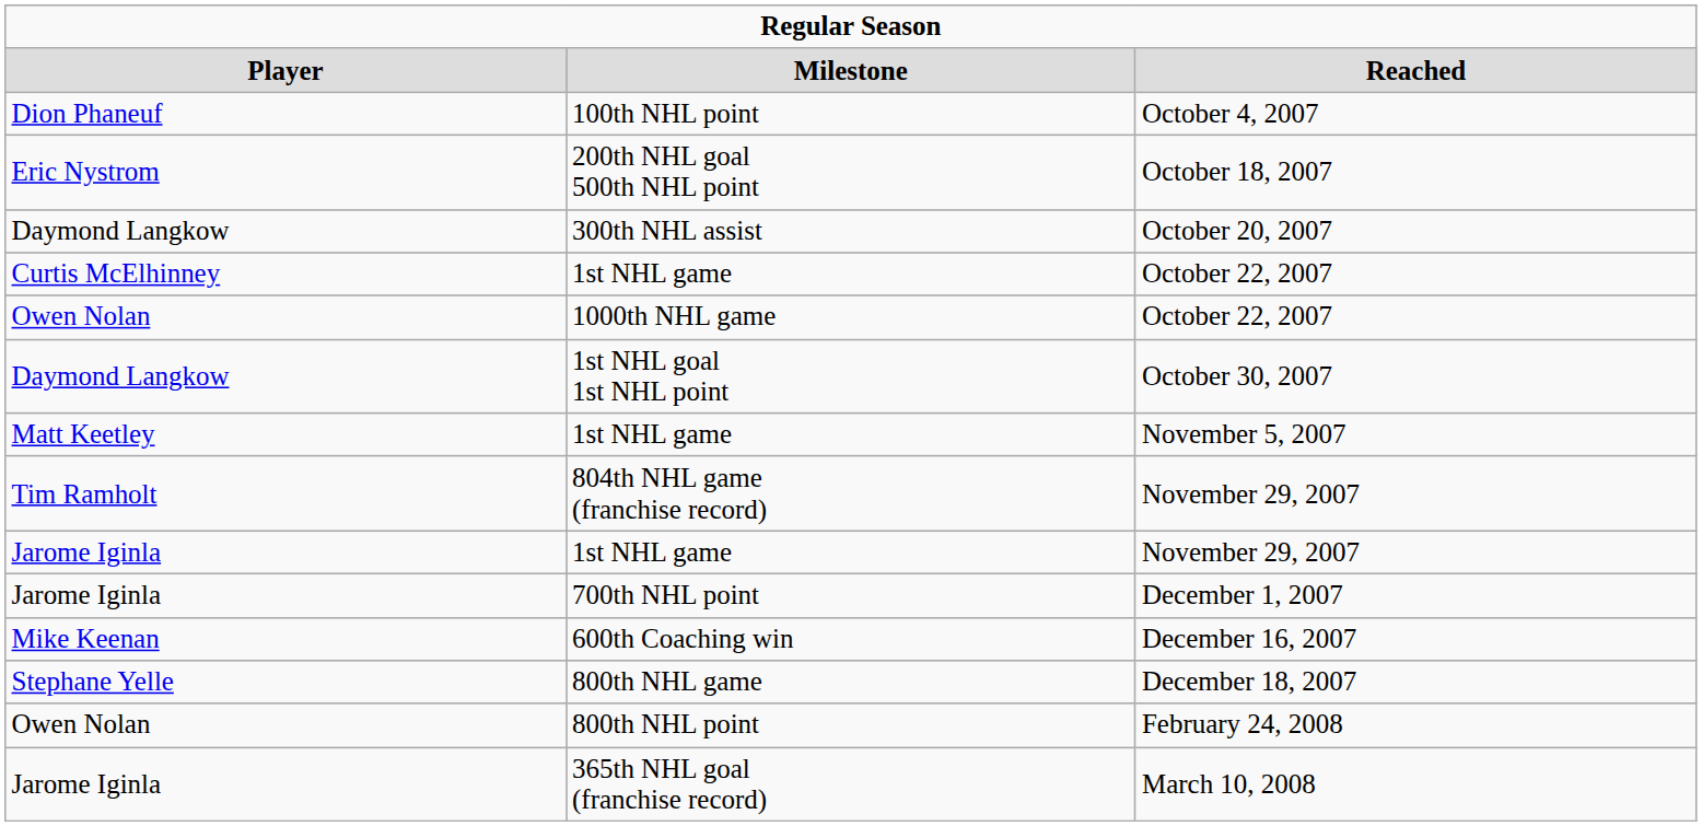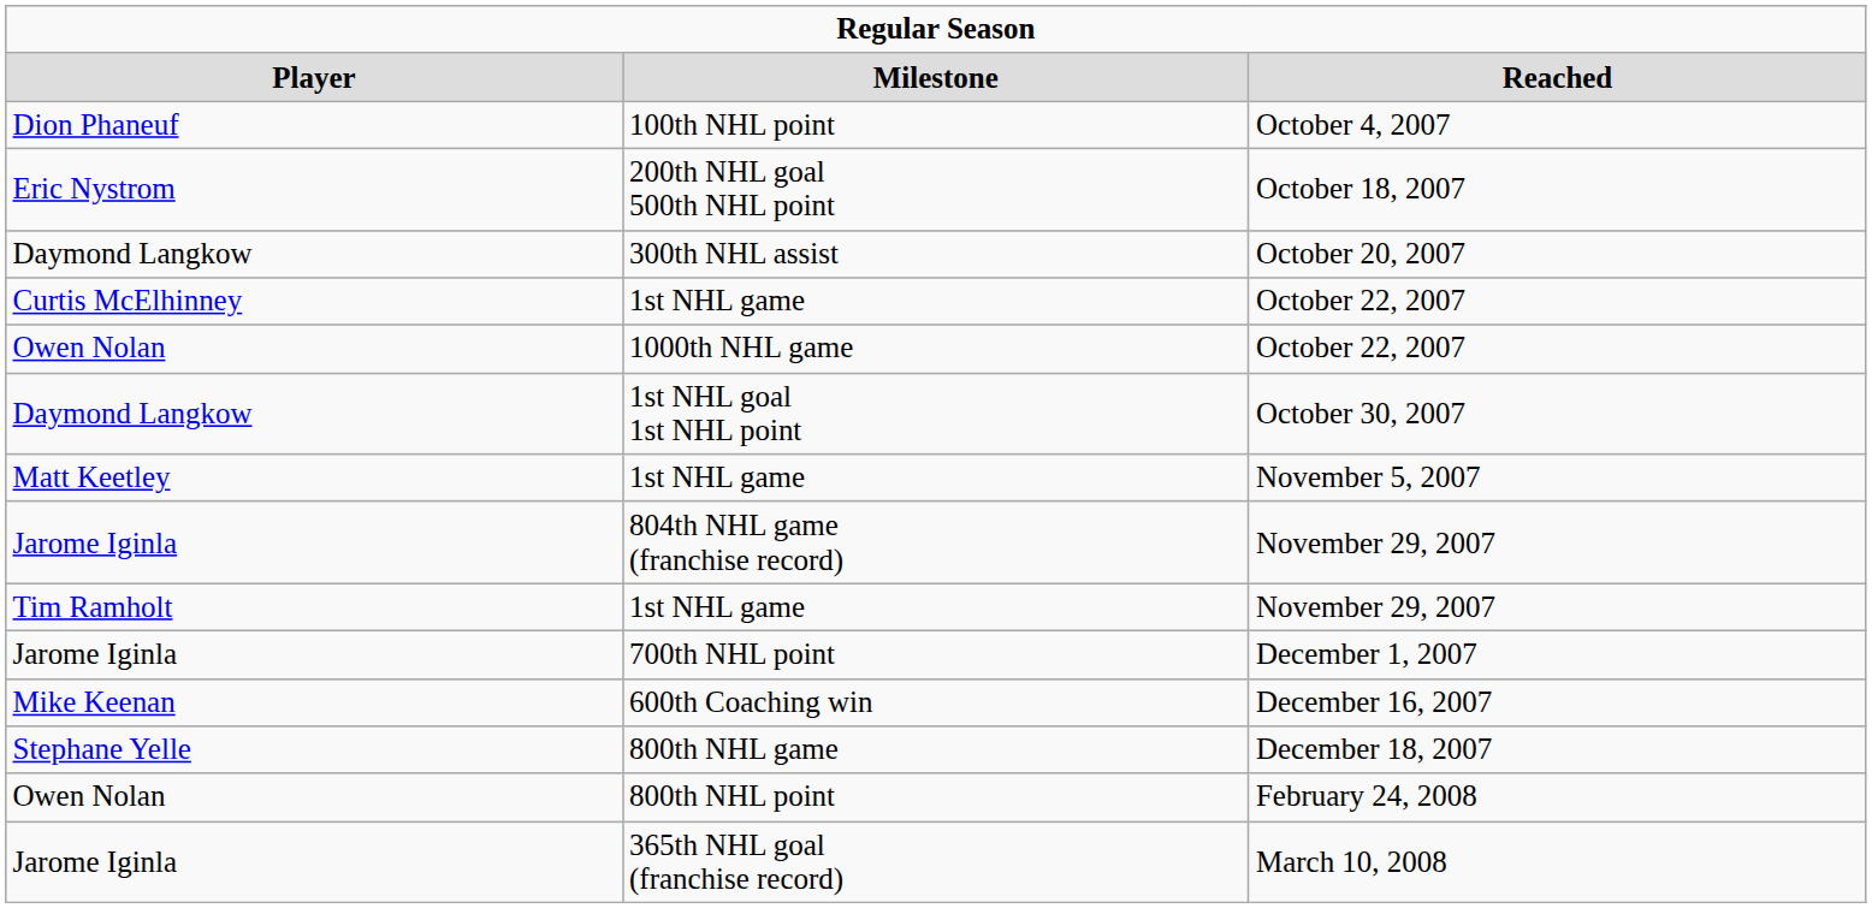804th NHL game (franchise record) | column 1: Tim Ramholt -> Jarome Iginla
1st NHL game / November 29, 2007 | column 1: Jarome Iginla -> Tim Ramholt
